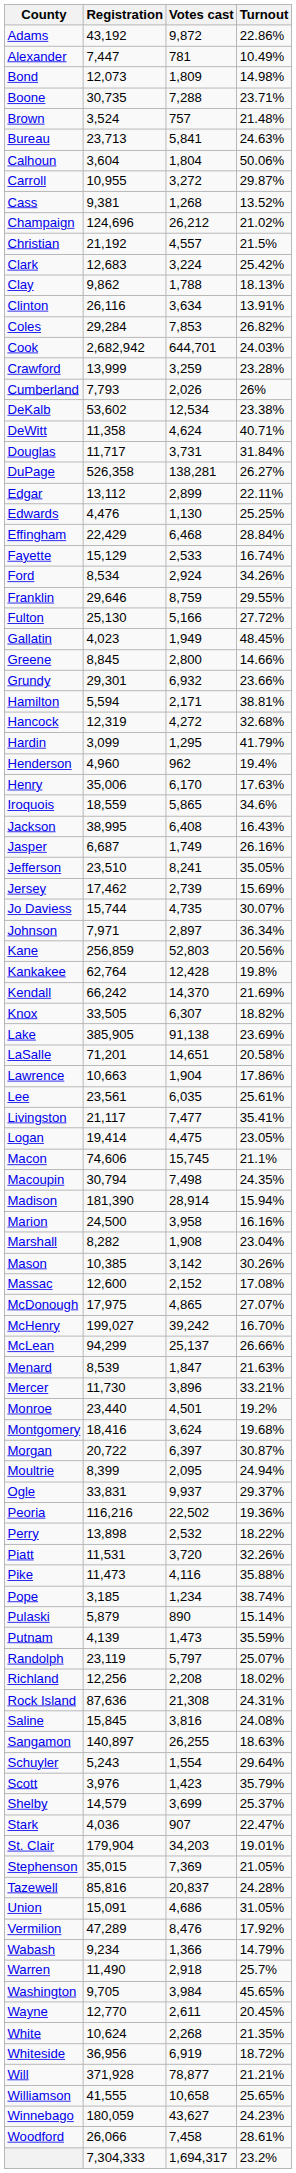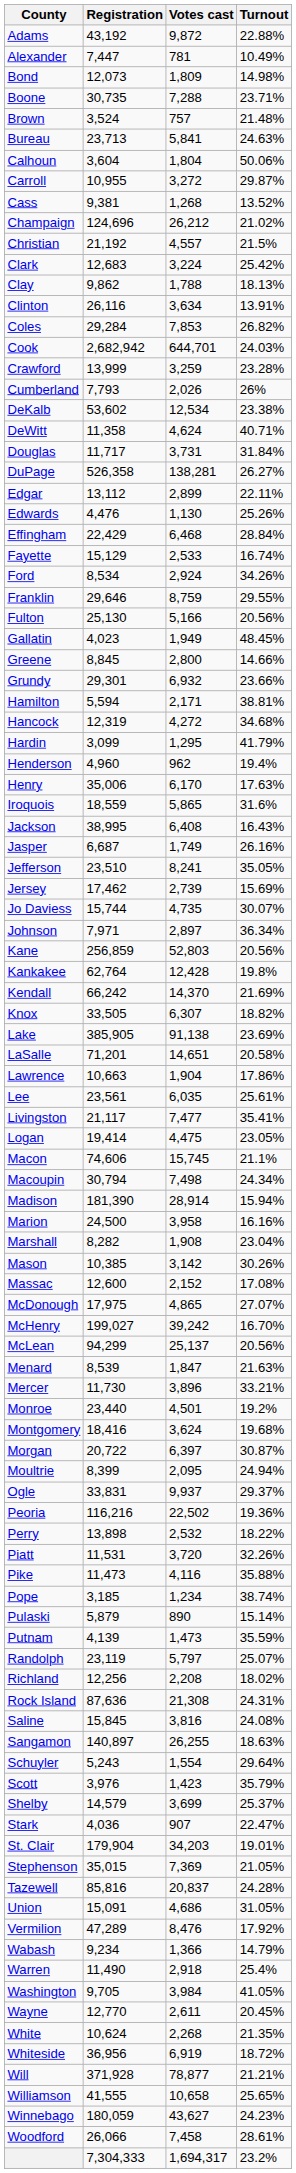Adams | Turnout: 22.86% -> 22.88%
Edwards | Turnout: 25.25% -> 25.26%
Fulton | Turnout: 27.72% -> 20.56%
Hancock | Turnout: 32.68% -> 34.68%
Iroquois | Turnout: 34.6% -> 31.6%
Macoupin | Turnout: 24.35% -> 24.34%
McLean | Turnout: 26.66% -> 20.56%
Warren | Turnout: 25.7% -> 25.4%
Washington | Turnout: 45.65% -> 41.05%
